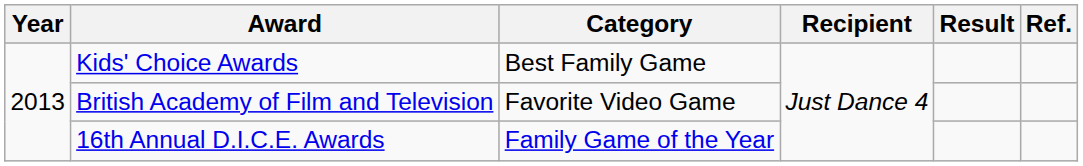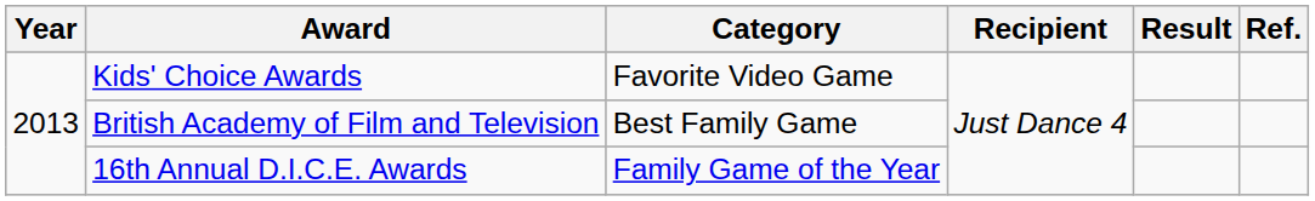Kids' Choice Awards | Category: Best Family Game -> Favorite Video Game
British Academy of Film and Television | Category: Favorite Video Game -> Best Family Game
